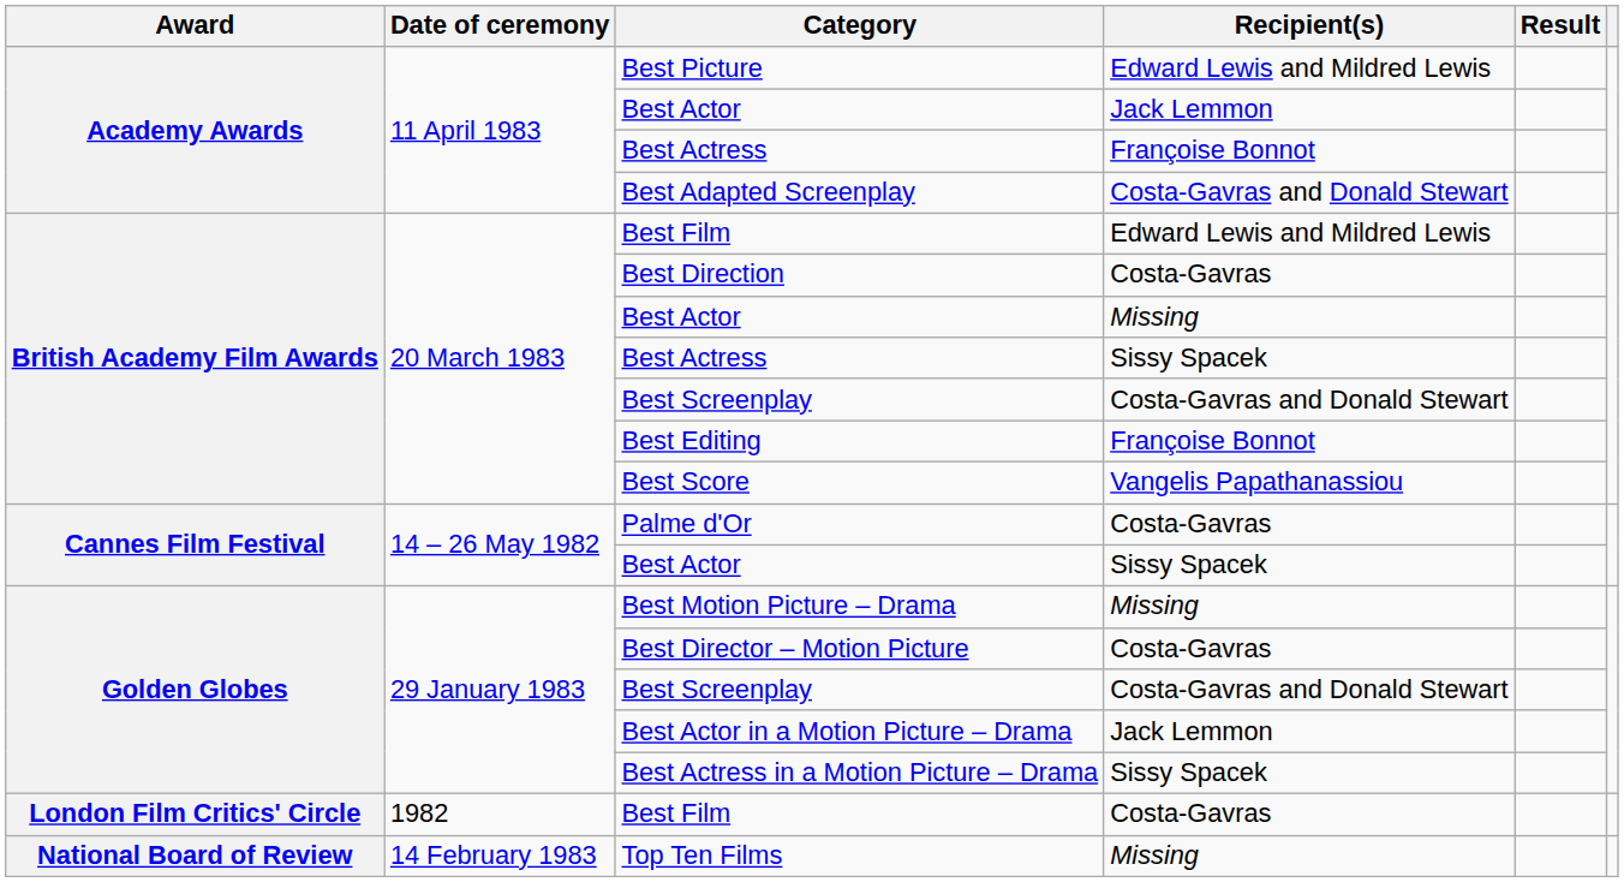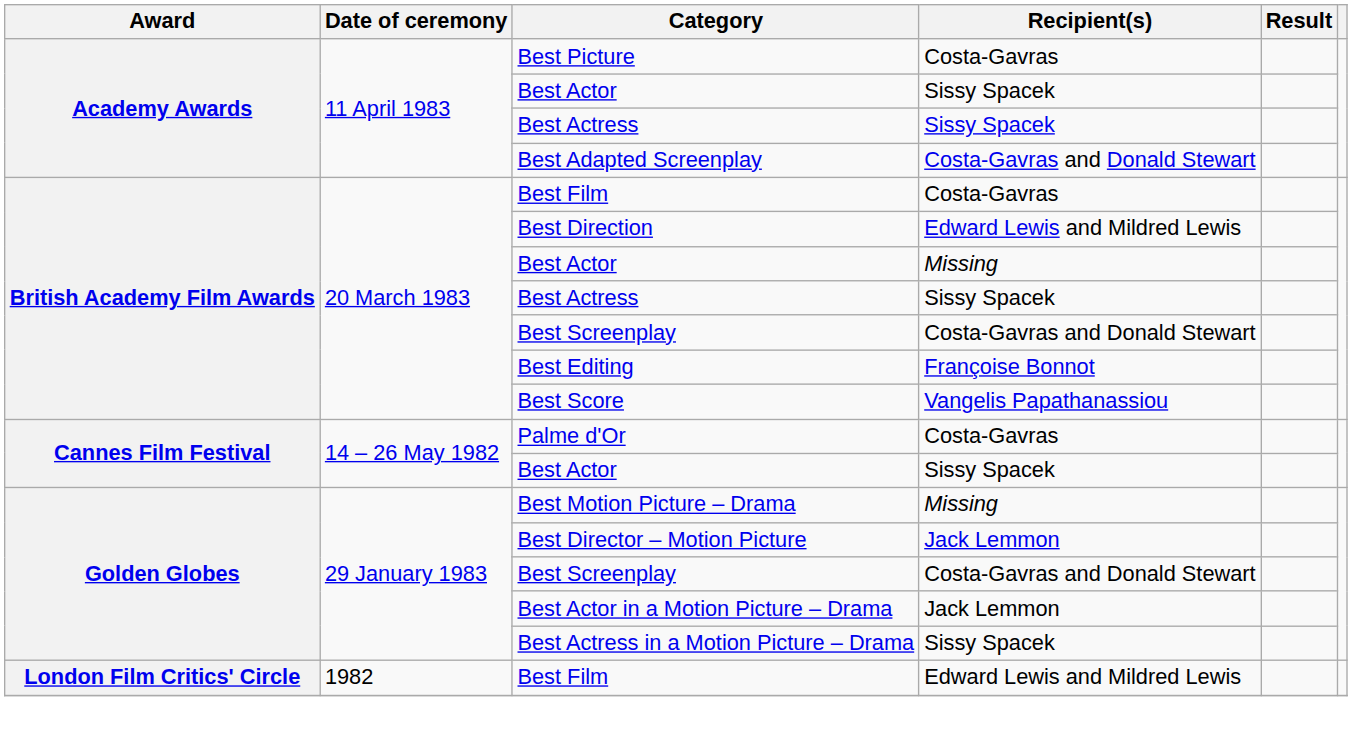Best Picture | Recipient(s): Edward Lewis and Mildred Lewis -> Costa-Gavras
Academy Awards / Best Actor | Recipient(s): Jack Lemmon -> Sissy Spacek
Academy Awards / Best Actress | Recipient(s): Françoise Bonnot -> Sissy Spacek
British Academy Film Awards / Best Film | Recipient(s): Edward Lewis and Mildred Lewis -> Costa-Gavras
Best Direction | Recipient(s): Costa-Gavras -> Edward Lewis and Mildred Lewis
Best Director – Motion Picture | Recipient(s): Costa-Gavras -> Jack Lemmon
London Film Critics' Circle / Best Film | Recipient(s): Costa-Gavras -> Edward Lewis and Mildred Lewis
- row: National Board of Review | 14 February 1983 | Top Ten Films | Missing
